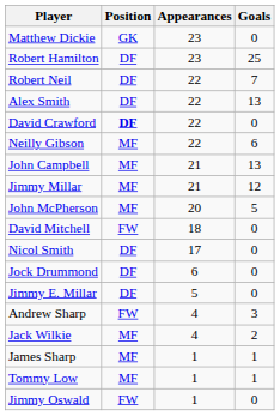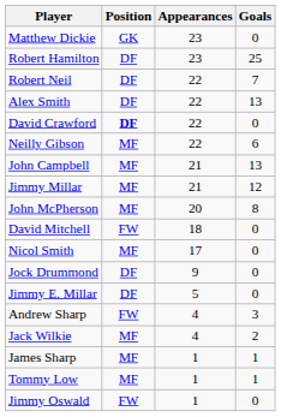John McPherson | Goals: 5 -> 8
Nicol Smith | Position: DF -> MF
Jock Drummond | Appearances: 6 -> 9
